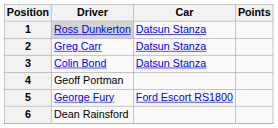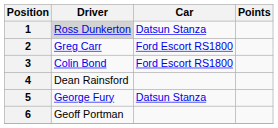2 | Car: Datsun Stanza -> Ford Escort RS1800
3 | Car: Datsun Stanza -> Ford Escort RS1800
4 | Driver: Geoff Portman -> Dean Rainsford
5 | Car: Ford Escort RS1800 -> Datsun Stanza
6 | Driver: Dean Rainsford -> Geoff Portman
